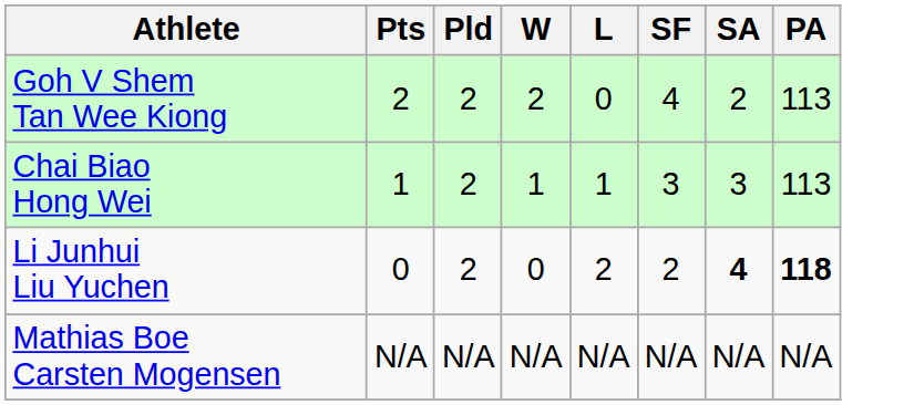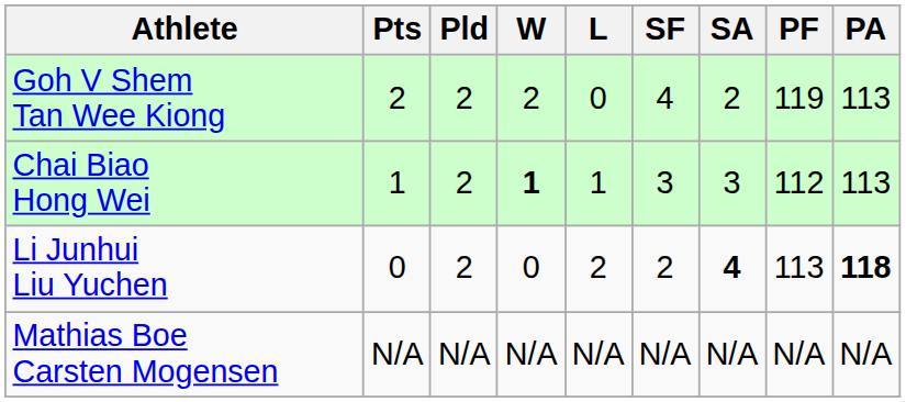+ column: PF | 119 | 112 | 113 | N/A
Chai Biao Hong Wei | W: normal -> bold
